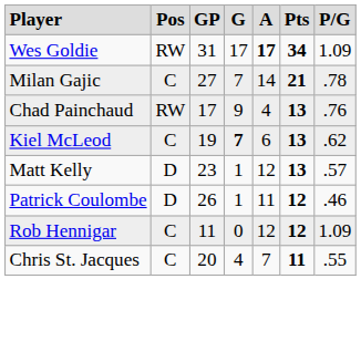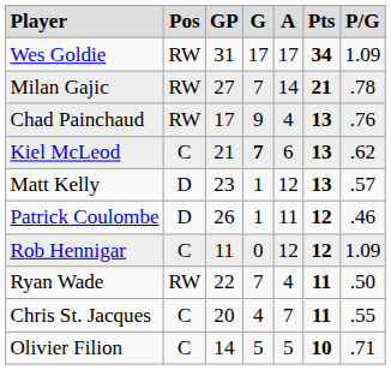Wes Goldie | column 5: bold -> normal
Milan Gajic | column 2: C -> RW
Kiel McLeod | column 3: 19 -> 21
+ row: Ryan Wade | RW | 22 | 7 | 4 | 11 | .50
+ row: Olivier Filion | C | 14 | 5 | 5 | 10 | .71
